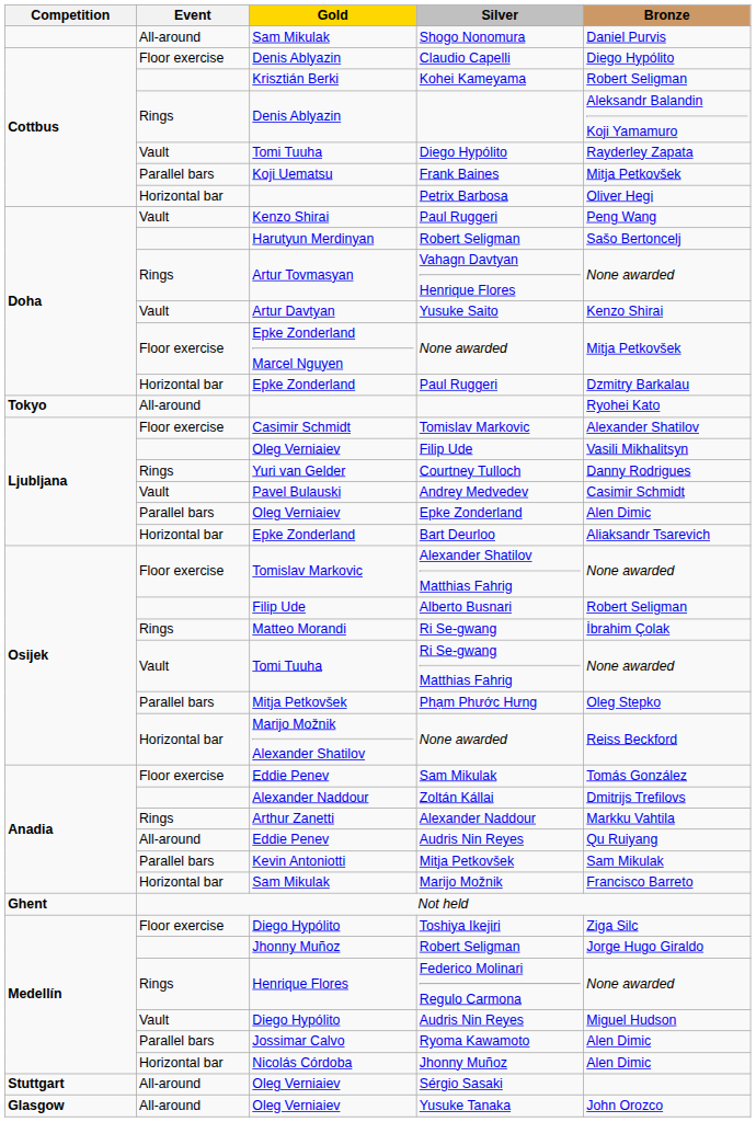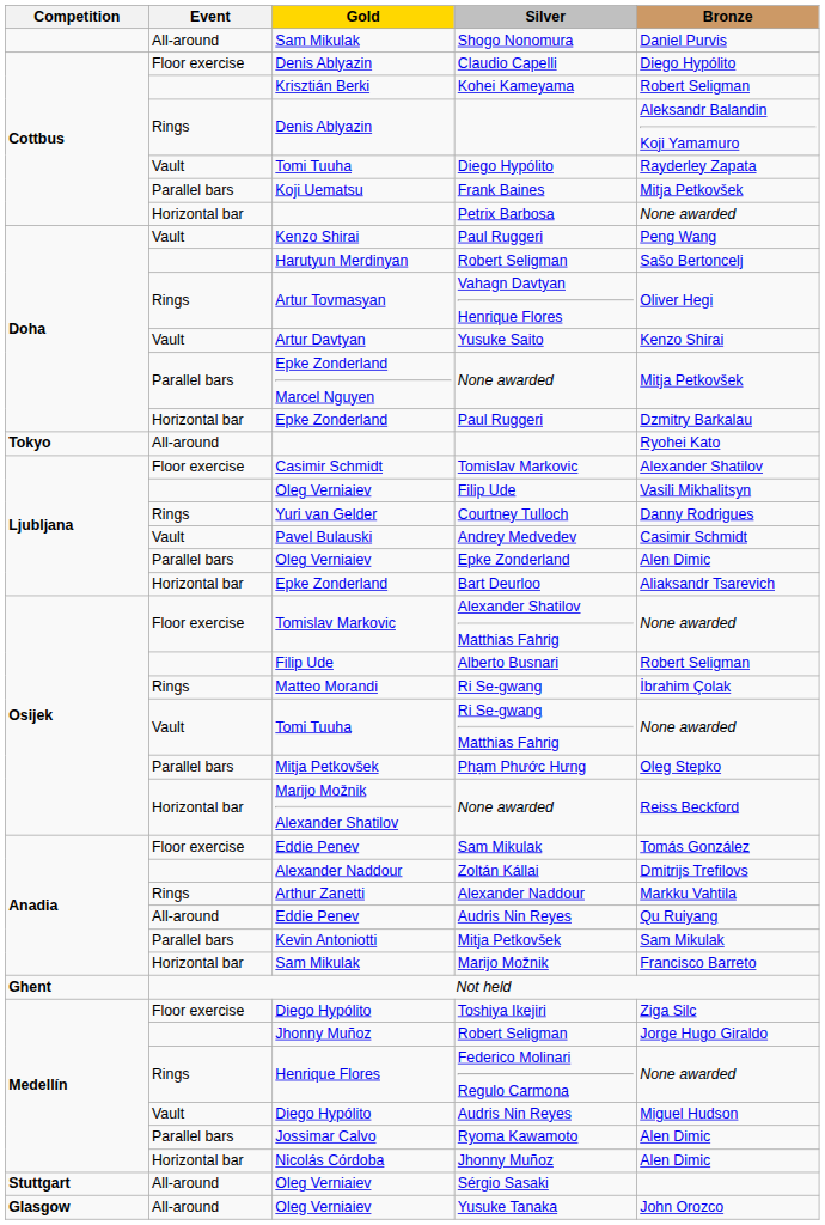Petrix Barbosa | Bronze: Oliver Hegi -> None awarded
Vahagn Davtyan Henrique Flores | Bronze: None awarded -> Oliver Hegi
Epke Zonderland Marcel Nguyen / None awarded | Event: Floor exercise -> Parallel bars
